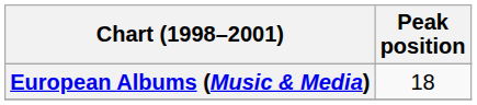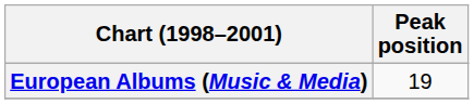European Albums (Music & Media) | Peak position: 18 -> 19
